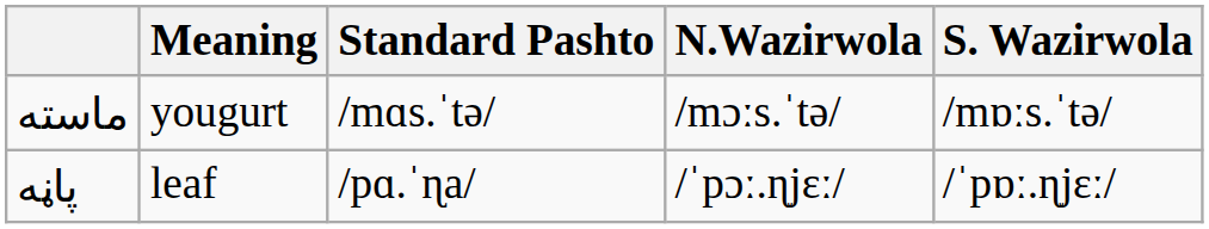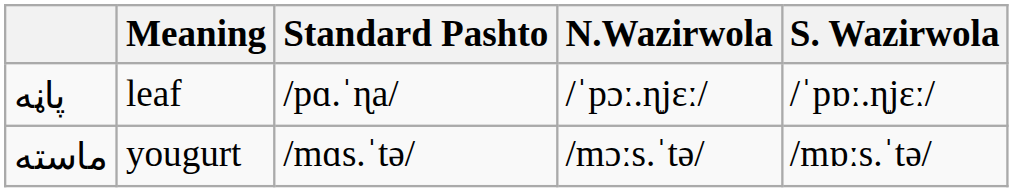rows swapped: ماسته <-> پاڼه
